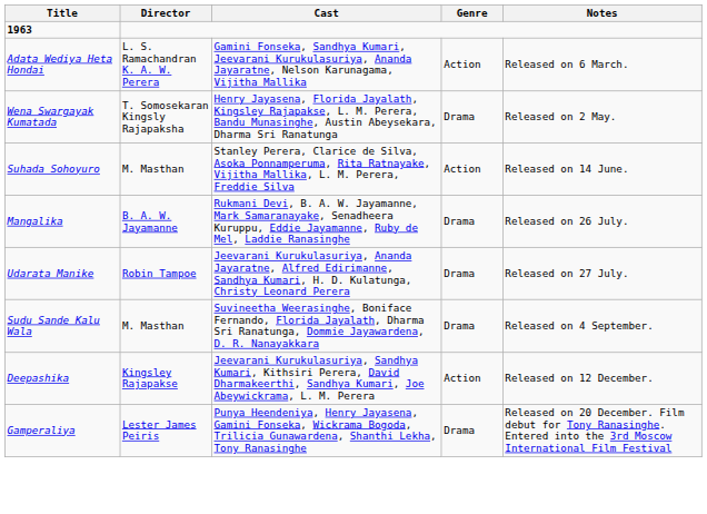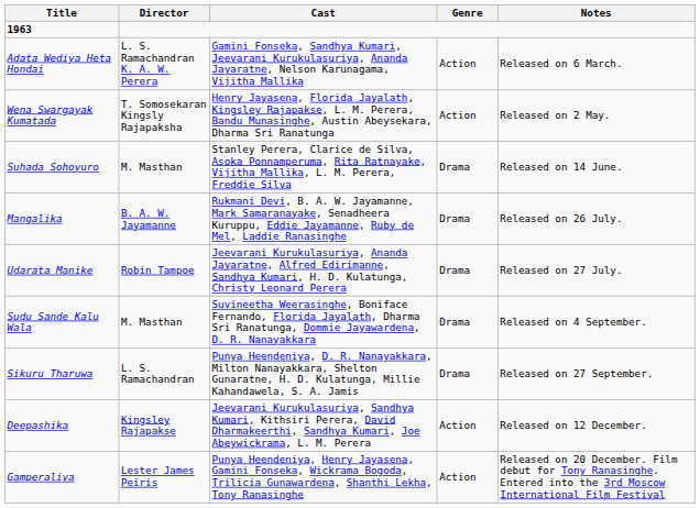Wena Swargayak Kumatada | Genre: Drama -> Action
Suhada Sohoyuro | Genre: Action -> Drama
+ row: Sikuru Tharuwa | L. S. Ramachandran | Punya Heendeniya, D. R. Nanayakkara, Milton Nanayakkara, Shelton Gunaratne, H. D. Kulatunga, Millie Kahandawela, S. A. Jamis | Drama | Released on 27 September.
Gamperaliya | Genre: Drama -> Action
